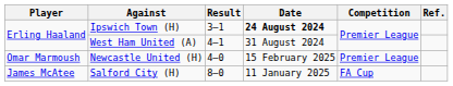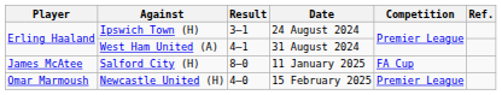Ipswich Town (H) | Date: bold -> normal
rows swapped: Salford City (H) <-> Newcastle United (H)
